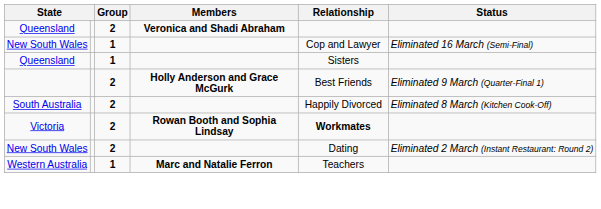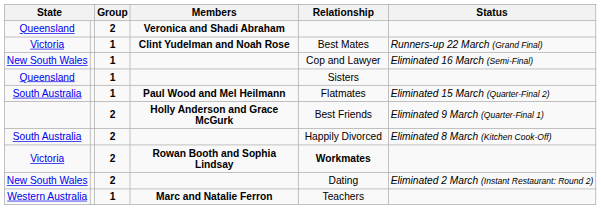+ row: Victoria | 1 | Clint Yudelman and Noah Rose | Best Mates | Runners-up 22 March (Grand Final)
+ row: South Australia | 1 | Paul Wood and Mel Heilmann | Flatmates | Eliminated 15 March (Quarter-Final 2)
